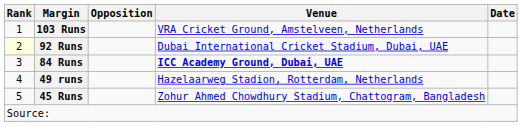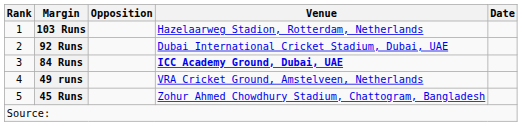103 Runs | Venue: VRA Cricket Ground, Amstelveen, Netherlands -> Hazelaarweg Stadion, Rotterdam, Netherlands
92 Runs | Rank: lightyellow background -> no background
49 runs | Venue: Hazelaarweg Stadion, Rotterdam, Netherlands -> VRA Cricket Ground, Amstelveen, Netherlands
